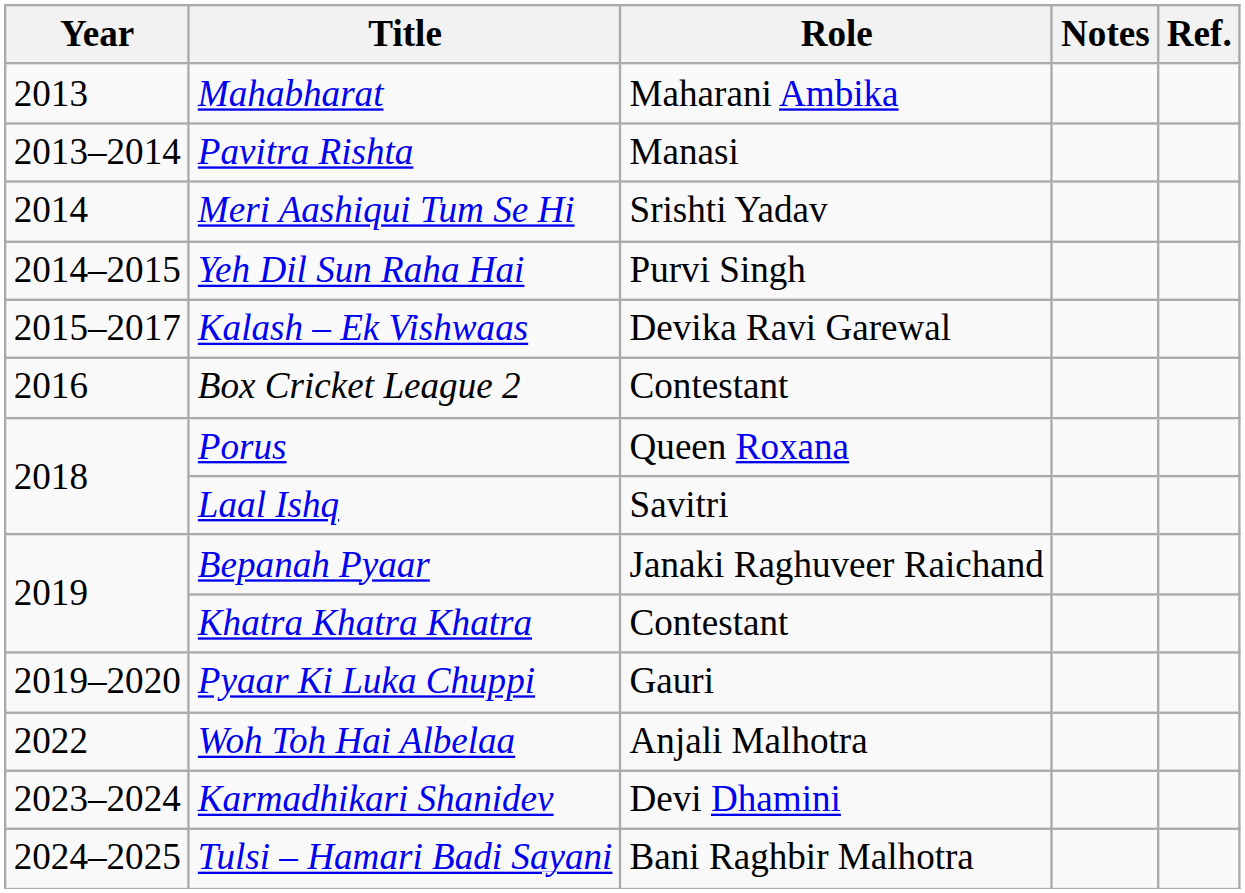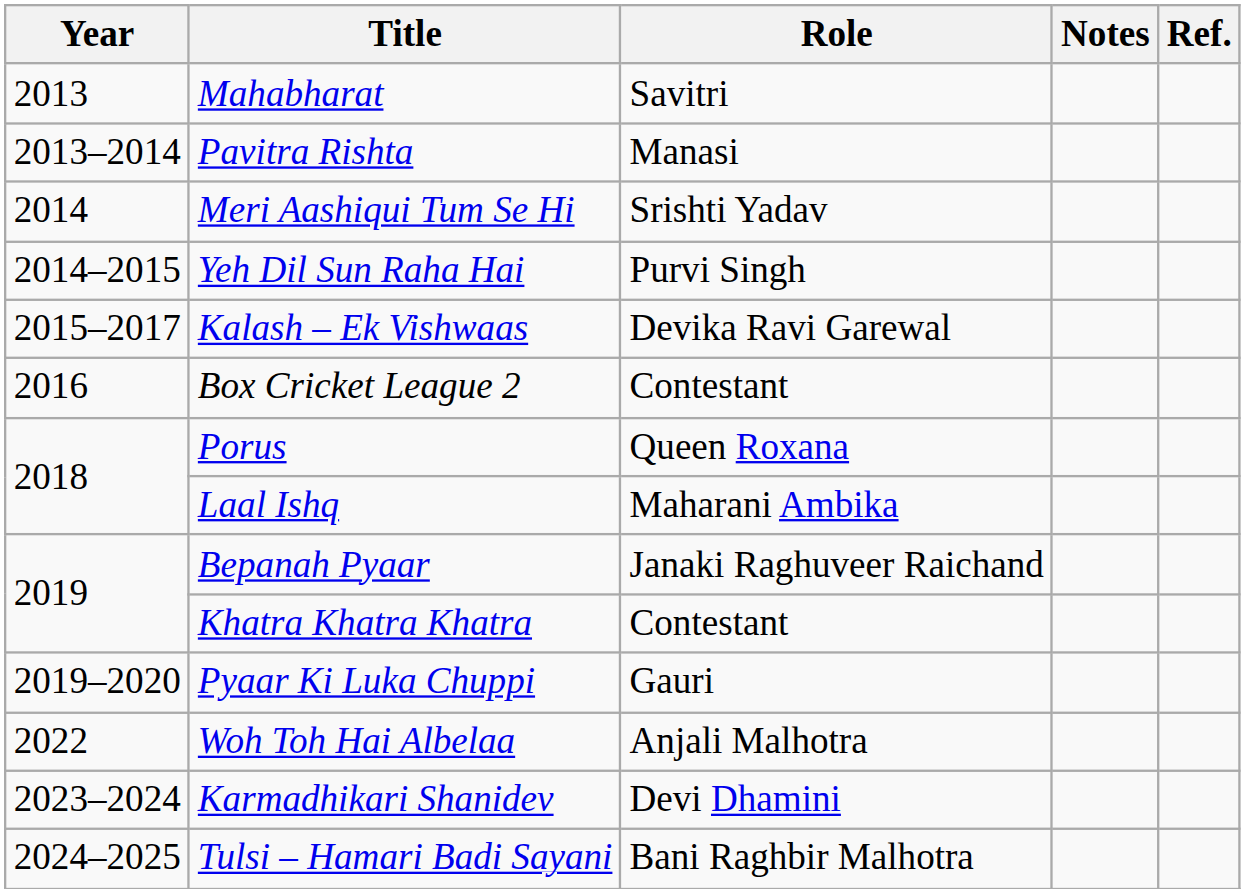Mahabharat | Role: Maharani Ambika -> Savitri
Laal Ishq | Role: Savitri -> Maharani Ambika
